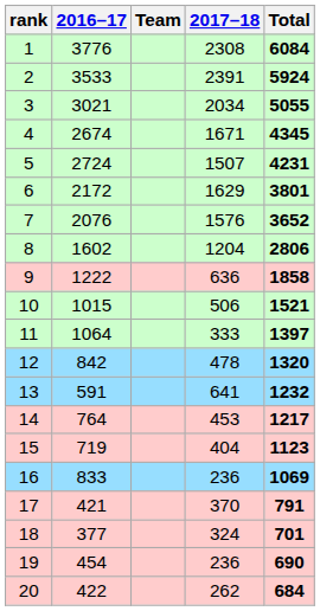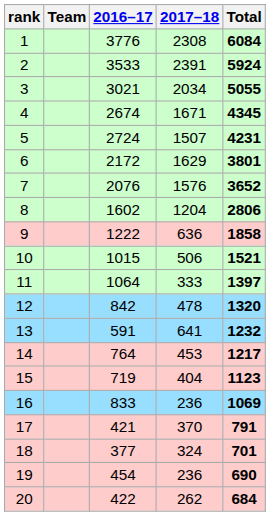columns swapped: Team <-> 2016–17
